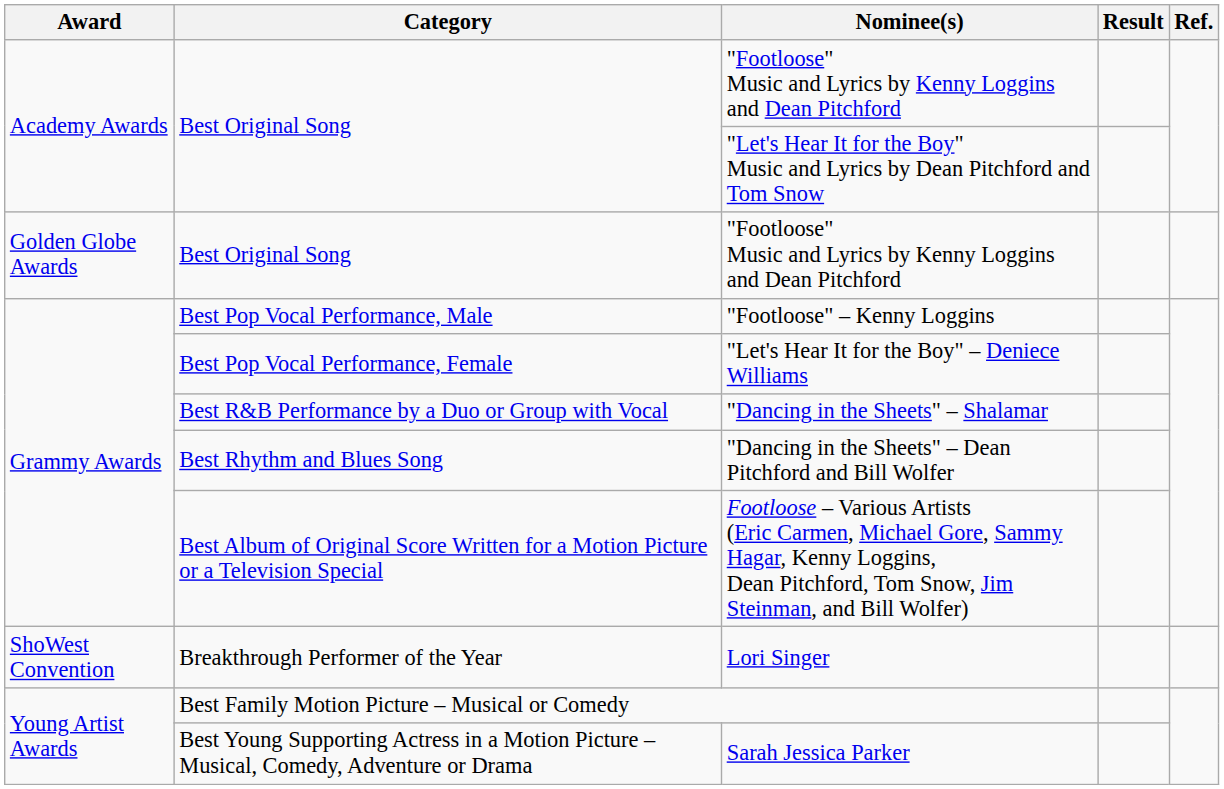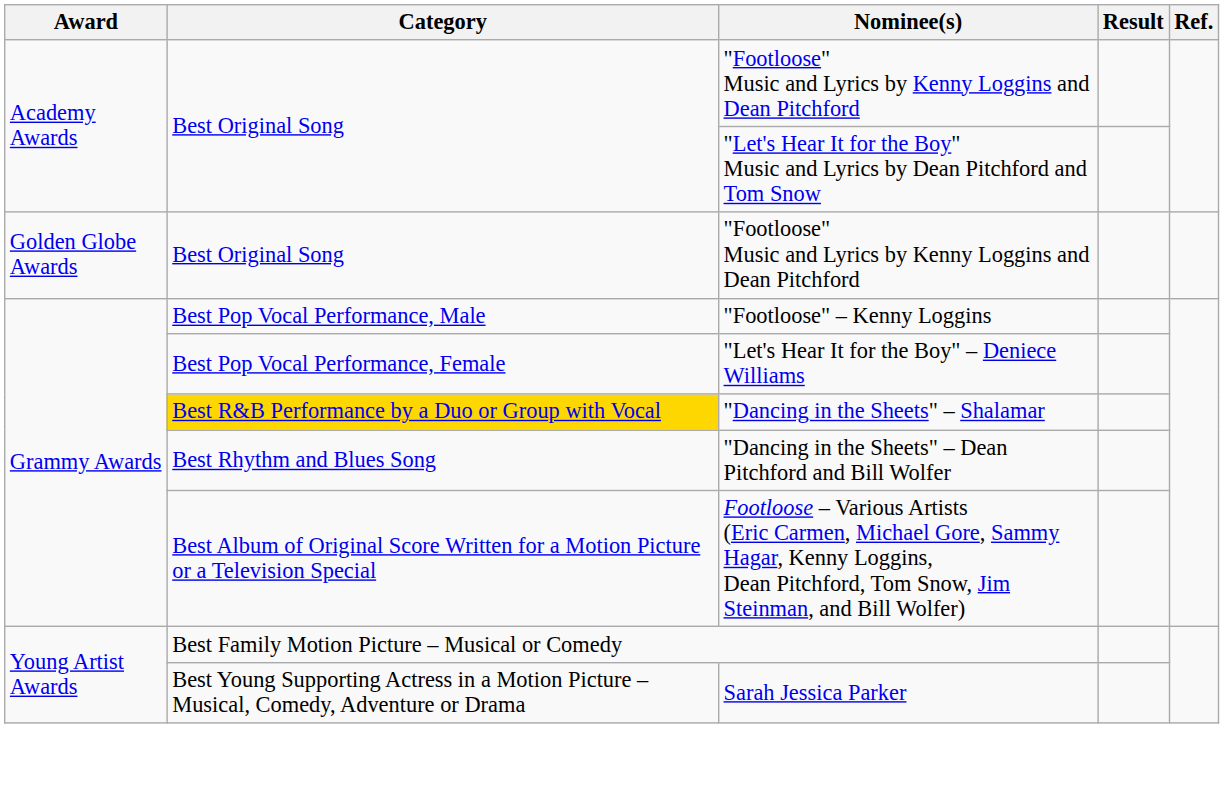"Dancing in the Sheets" – Shalamar | Category: no background -> gold background
- row: ShoWest Convention | Breakthrough Performer of the Year | Lori Singer
